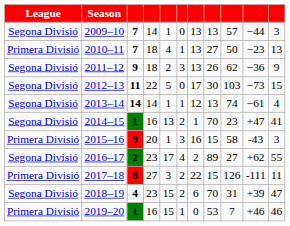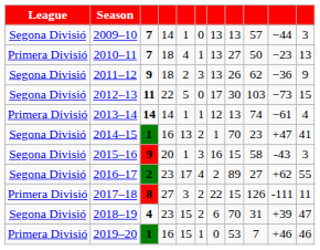2013–14 | League: Segona Divisió -> Primera Divisió
2015–16 | League: Primera Divisió -> Segona Divisió
